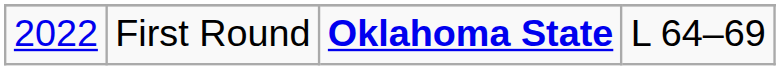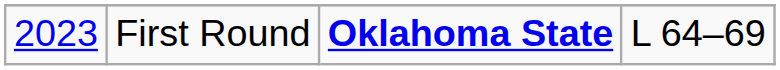First Round | column 1: 2022 -> 2023
